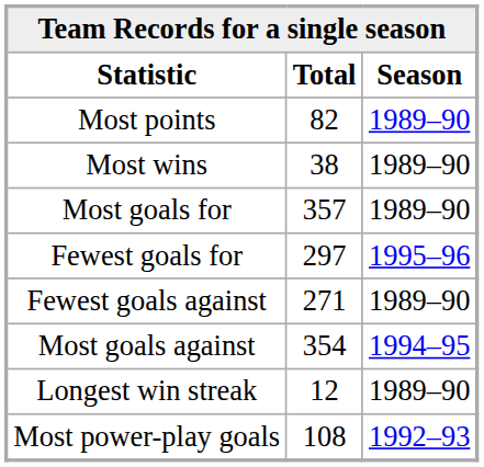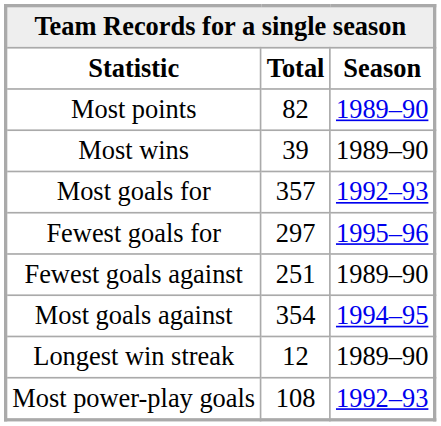Most wins | Total: 38 -> 39
Most goals for | Season: 1989–90 -> 1992–93
Fewest goals against | Total: 271 -> 251
